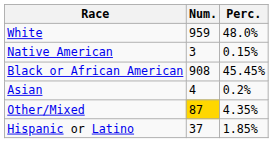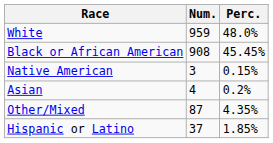rows swapped: Black or African American <-> Native American
Other/Mixed | Num.: gold background -> no background
